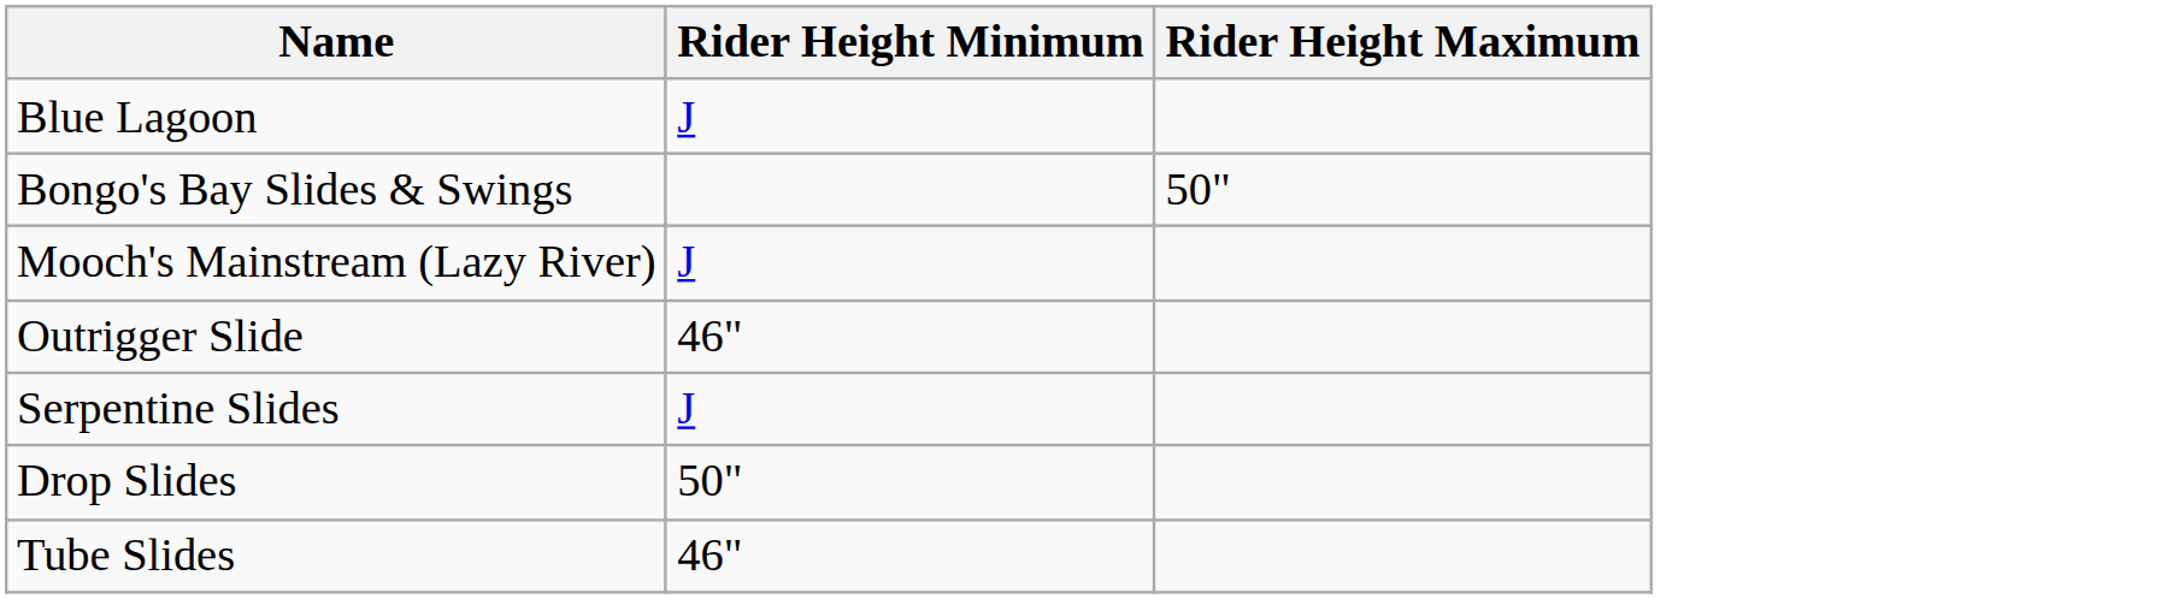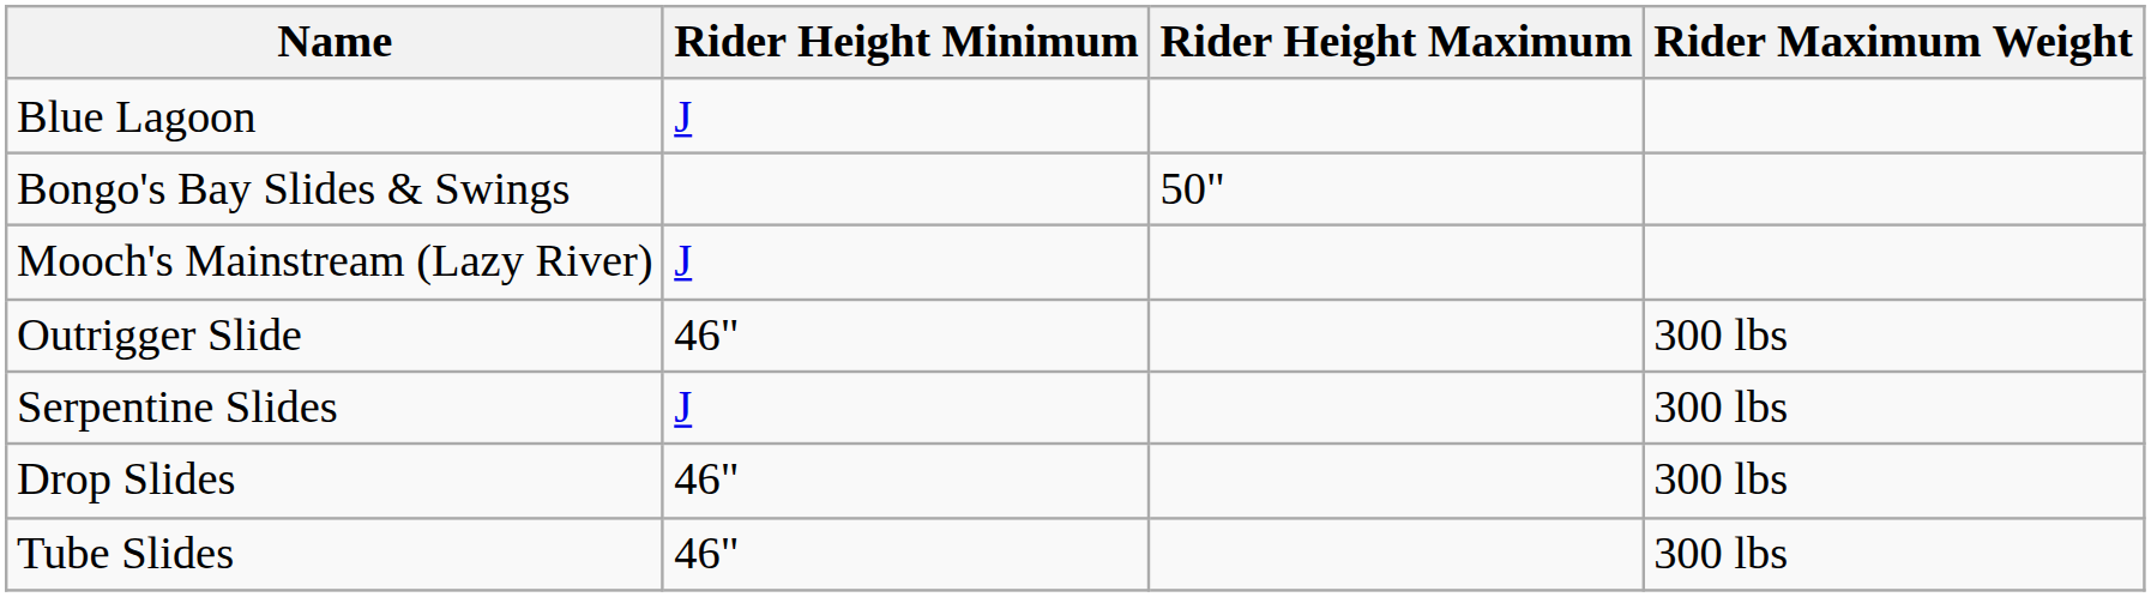+ column: Rider Maximum Weight | 300 lbs | 300 lbs | 300 lbs | 300 lbs
Drop Slides | Rider Height Minimum: 50" -> 46"
